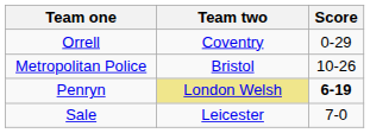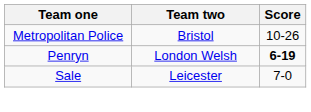- row: Orrell | Coventry | 0-29
Penryn | Team two: khaki background -> no background
